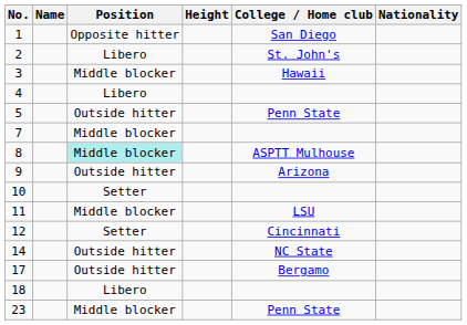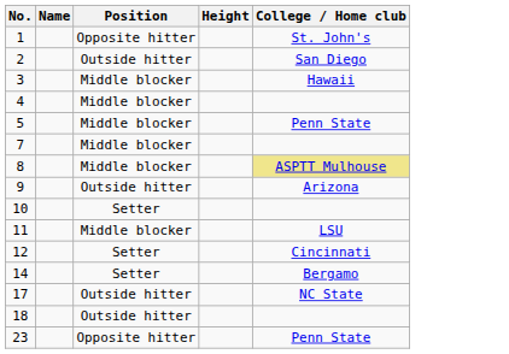- column: Nationality
1 | College / Home club: San Diego -> St. John's
2 | Position: Libero -> Outside hitter
2 | College / Home club: St. John's -> San Diego
4 | Position: Libero -> Middle blocker
5 | Position: Outside hitter -> Middle blocker
8 | Position: paleturquoise background -> no background
8 | College / Home club: no background -> khaki background
14 | Position: Outside hitter -> Setter
14 | College / Home club: NC State -> Bergamo
17 | College / Home club: Bergamo -> NC State
18 | Position: Libero -> Outside hitter
23 | Position: Middle blocker -> Opposite hitter
